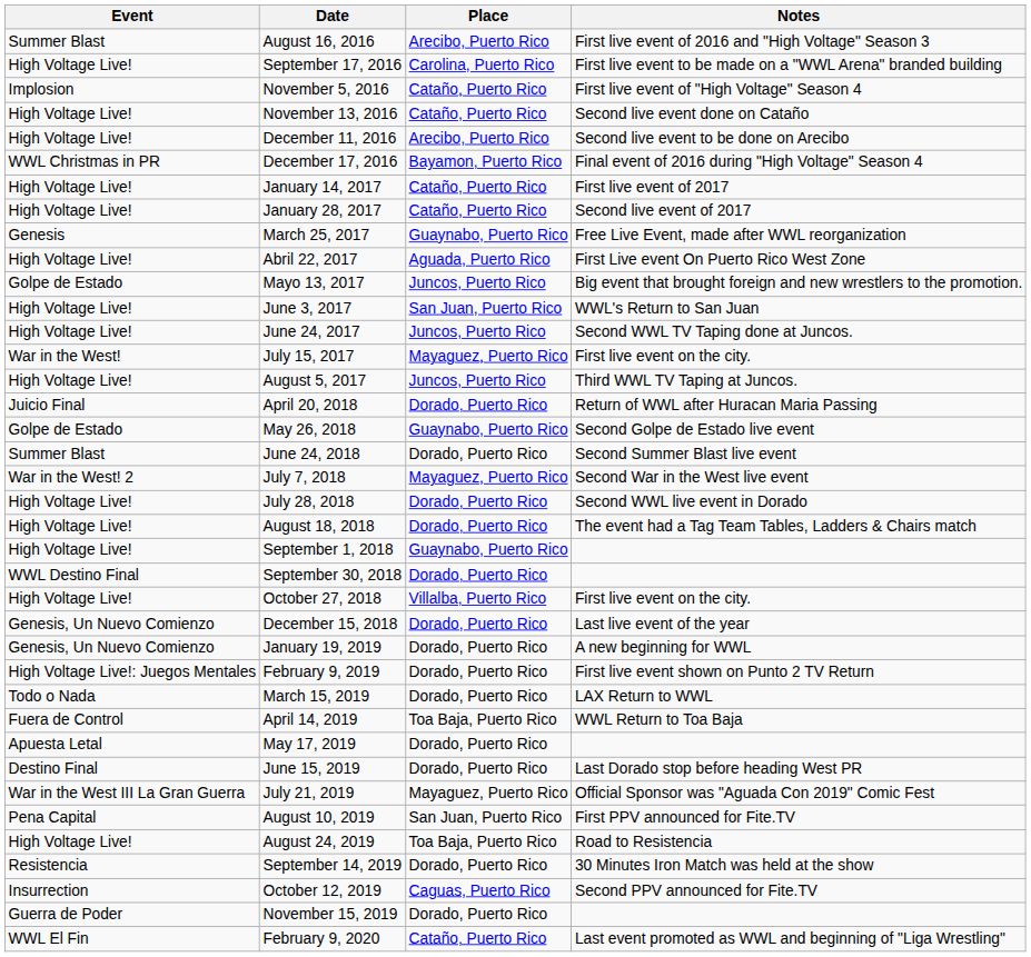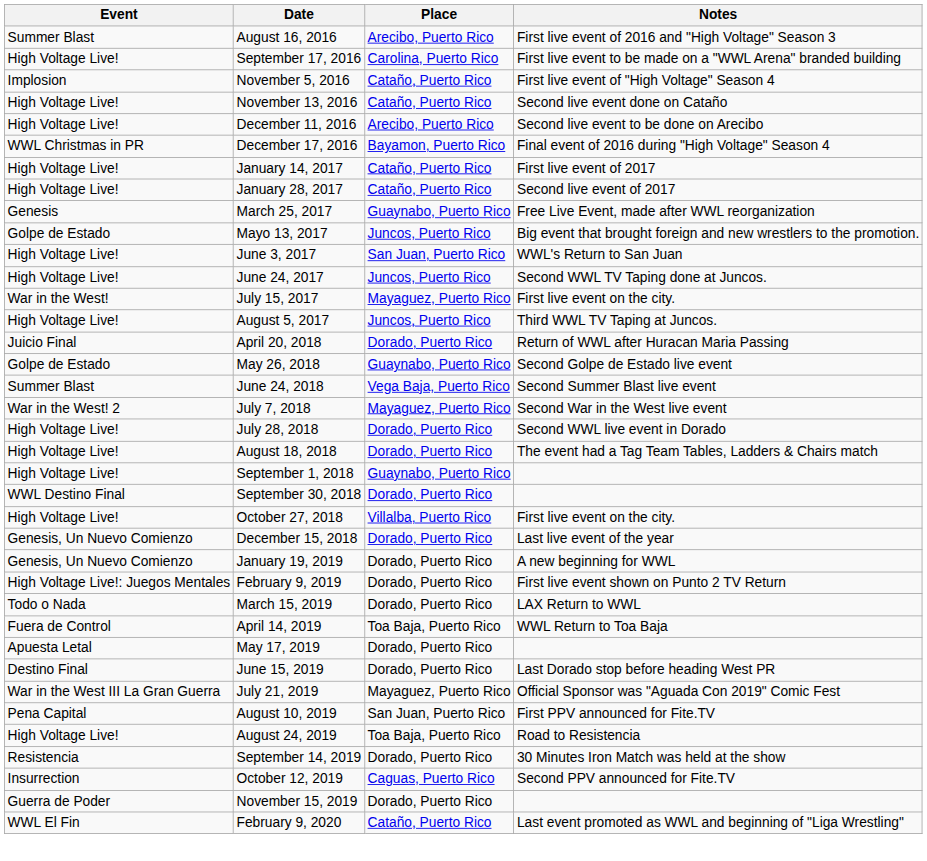- row: High Voltage Live! | Abril 22, 2017 | Aguada, Puerto Rico | First Live event On Puerto Rico West Zone
June 24, 2018 | Place: Dorado, Puerto Rico -> Vega Baja, Puerto Rico
